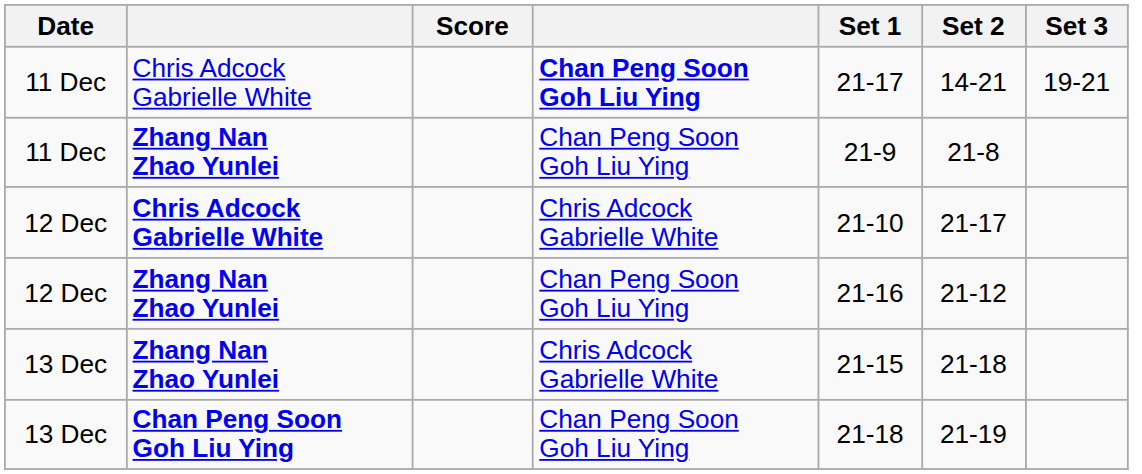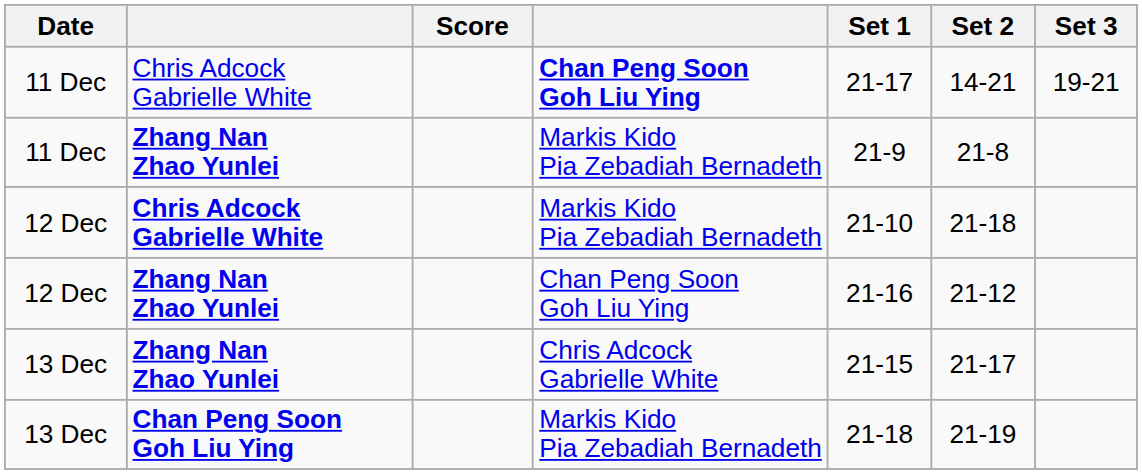11 Dec / Zhang Nan Zhao Yunlei | column 4: Chan Peng Soon Goh Liu Ying -> Markis Kido Pia Zebadiah Bernadeth
12 Dec / Chris Adcock Gabrielle White | column 4: Chris Adcock Gabrielle White -> Markis Kido Pia Zebadiah Bernadeth
12 Dec / Chris Adcock Gabrielle White | Set 2: 21-17 -> 21-18
13 Dec / Zhang Nan Zhao Yunlei | Set 2: 21-18 -> 21-17
13 Dec / Chan Peng Soon Goh Liu Ying | column 4: Chan Peng Soon Goh Liu Ying -> Markis Kido Pia Zebadiah Bernadeth
